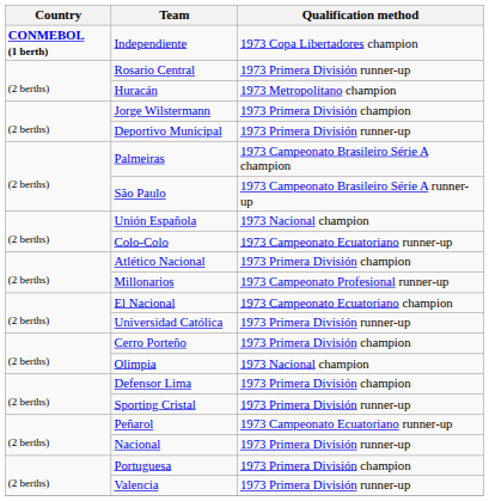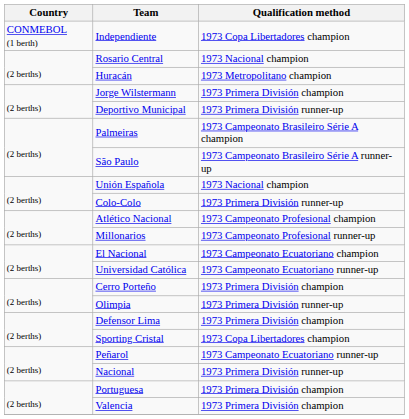Independiente | Country: bold -> normal
Rosario Central | Qualification method: 1973 Primera División runner-up -> 1973 Nacional champion
Colo-Colo | Qualification method: 1973 Campeonato Ecuatoriano runner-up -> 1973 Primera División runner-up
Atlético Nacional | Qualification method: 1973 Primera División champion -> 1973 Campeonato Profesional champion
Universidad Católica | Qualification method: 1973 Primera División runner-up -> 1973 Campeonato Ecuatoriano runner-up
Olimpia | Qualification method: 1973 Nacional champion -> 1973 Primera División runner-up
Sporting Cristal | Qualification method: 1973 Primera División runner-up -> 1973 Copa Libertadores champion
Valencia | Qualification method: 1973 Primera División runner-up -> 1973 Primera División champion
